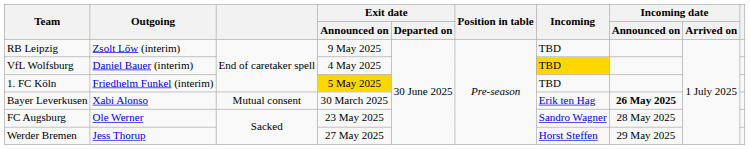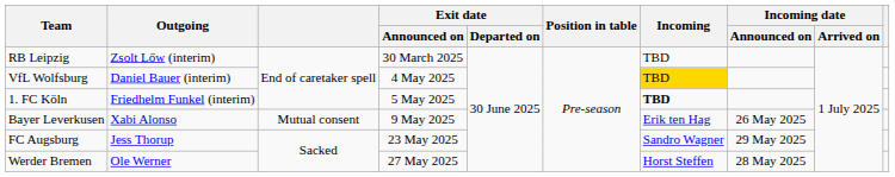RB Leipzig | Exit date / Announced on: 9 May 2025 -> 30 March 2025
1. FC Köln | Exit date / Announced on: gold background -> no background
1. FC Köln | Incoming: normal -> bold
Bayer Leverkusen | Exit date / Announced on: 30 March 2025 -> 9 May 2025
Bayer Leverkusen | Incoming date / Announced on: bold -> normal
FC Augsburg | Outgoing: Ole Werner -> Jess Thorup
FC Augsburg | Incoming date / Announced on: 28 May 2025 -> 29 May 2025
Werder Bremen | Outgoing: Jess Thorup -> Ole Werner
Werder Bremen | Incoming date / Announced on: 29 May 2025 -> 28 May 2025
